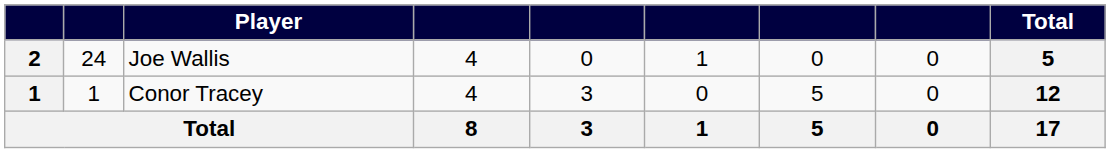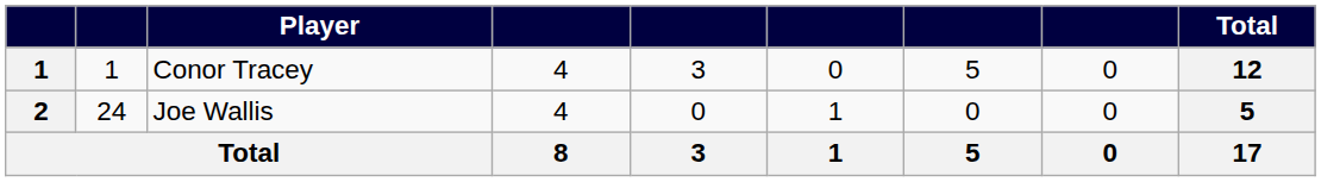rows swapped: Conor Tracey <-> Joe Wallis
